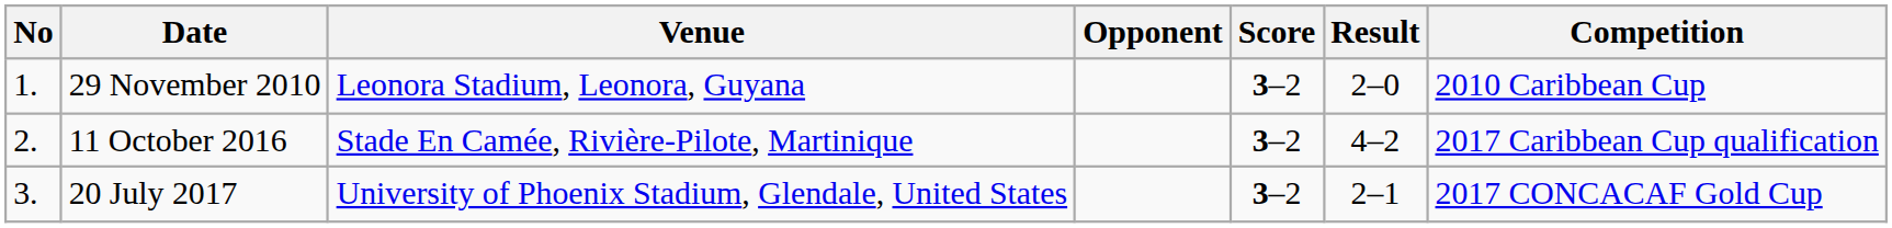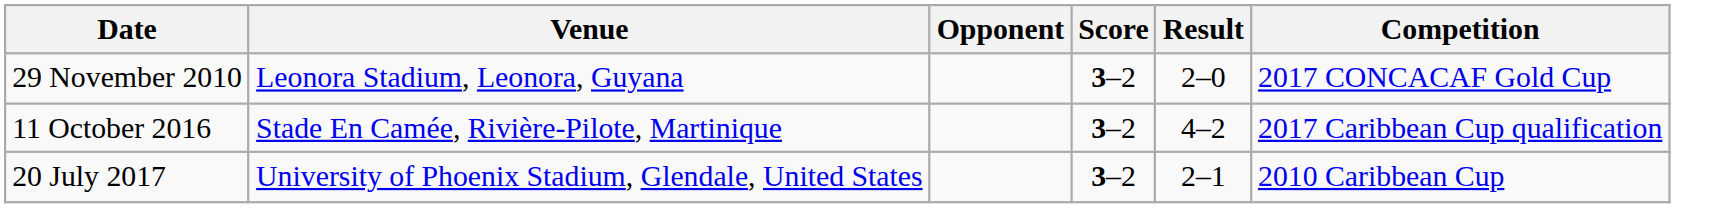- column: No | 1. | 2. | 3.
29 November 2010 | Competition: 2010 Caribbean Cup -> 2017 CONCACAF Gold Cup
20 July 2017 | Competition: 2017 CONCACAF Gold Cup -> 2010 Caribbean Cup
